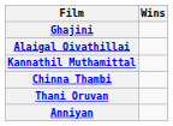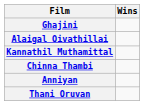rows swapped: Anniyan <-> Thani Oruvan
